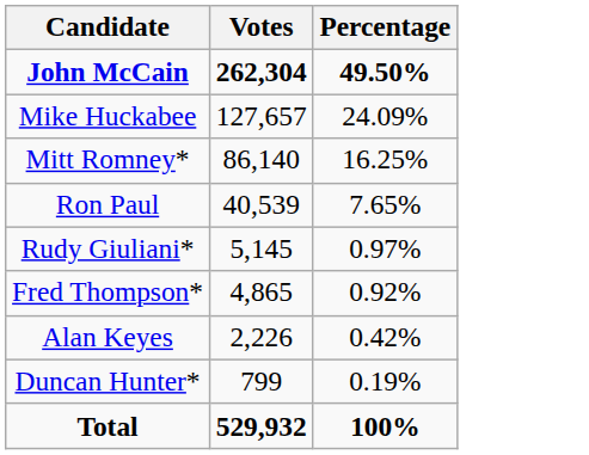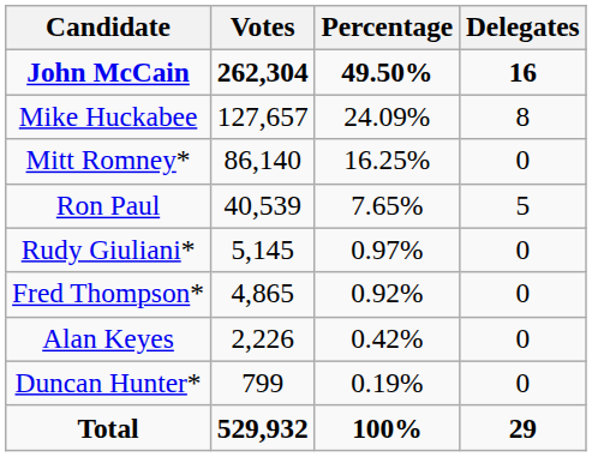+ column: Delegates | 16 | 8 | 0 | 5 | 0 | 0 | 0 | 0 | 29
